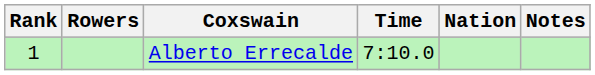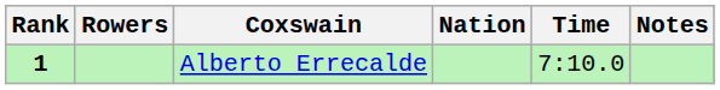columns swapped: Nation <-> Time
Alberto Errecalde | Rank: normal -> bold
